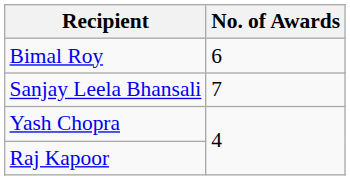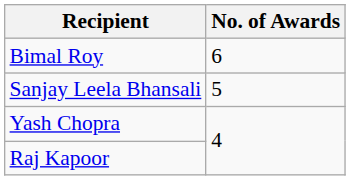Sanjay Leela Bhansali | No. of Awards: 7 -> 5
